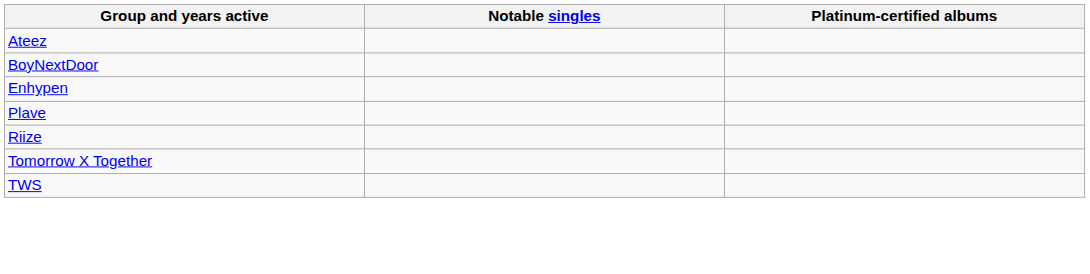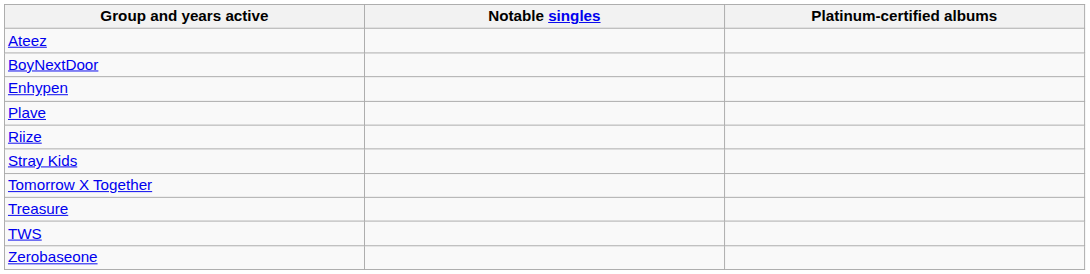+ row: Stray Kids
+ row: Treasure
+ row: Zerobaseone
